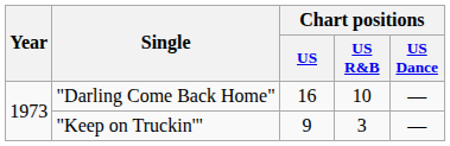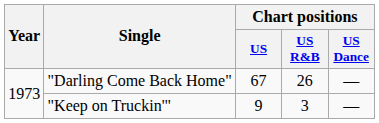"Darling Come Back Home" | Chart positions / US: 16 -> 67
"Darling Come Back Home" | Chart positions / US R&B: 10 -> 26
